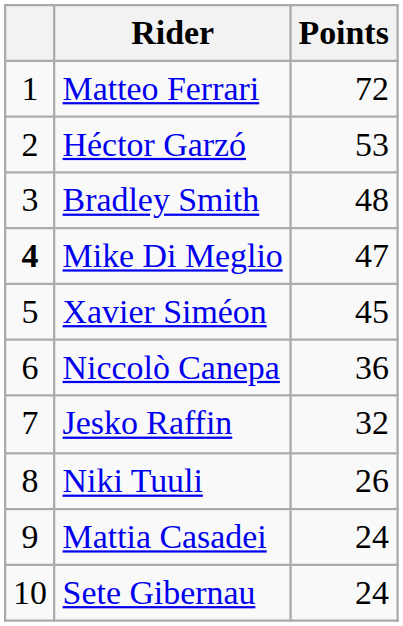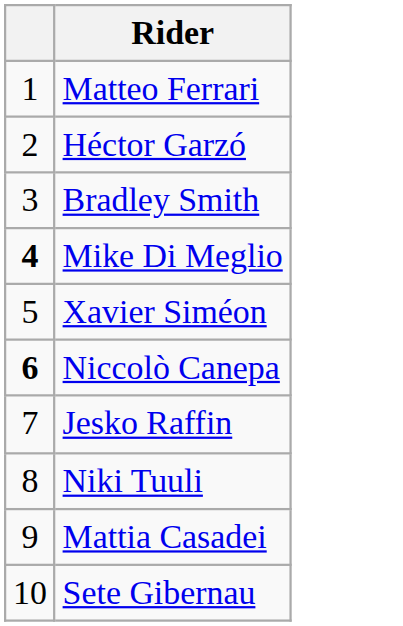- column: Points | 72 | 53 | 48 | 47 | 45 | 36 | 32 | 26 | 24 | 24
Niccolò Canepa | column 1: normal -> bold
